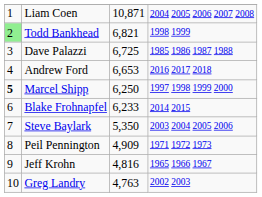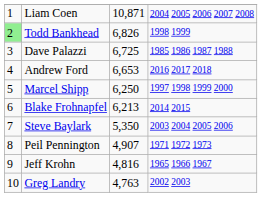Todd Bankhead | column 3: 6,821 -> 6,826
Marcel Shipp | column 1: bold -> normal
Blake Frohnapfel | column 3: 6,233 -> 6,213
Peil Pennington | column 3: 4,909 -> 4,907
